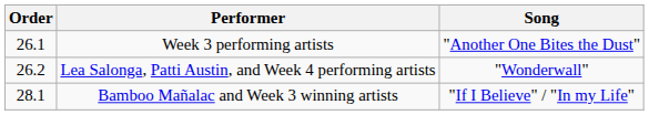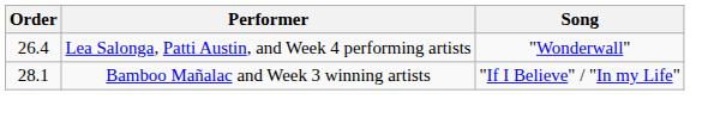- row: 26.1 | Week 3 performing artists | "Another One Bites the Dust"
Lea Salonga, Patti Austin, and Week 4 performing artists | Order: 26.2 -> 26.4
